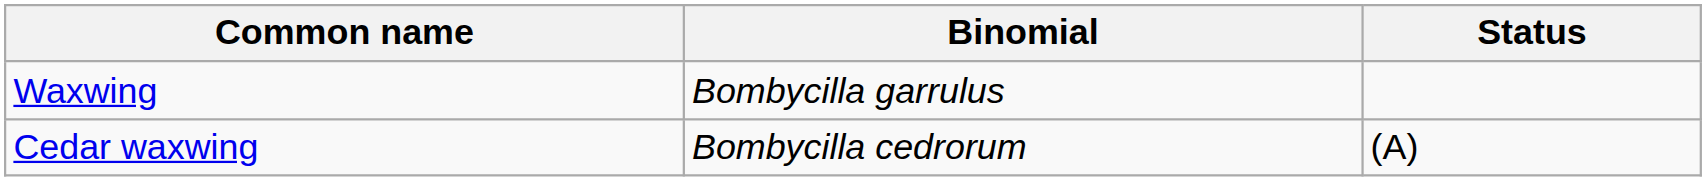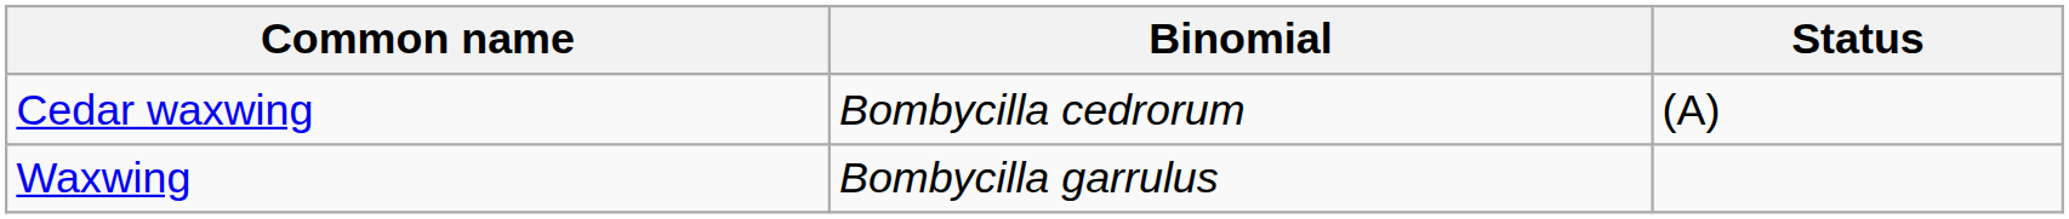rows swapped: Waxwing <-> Cedar waxwing
